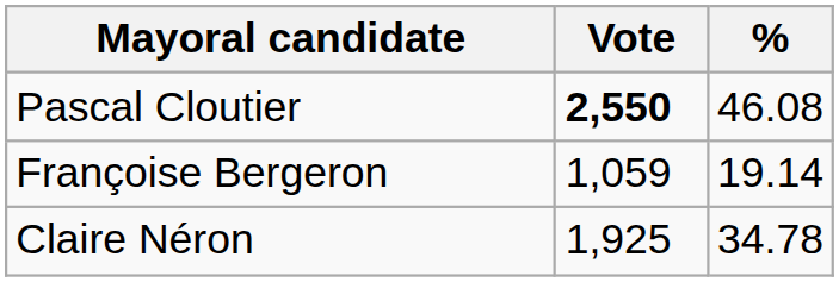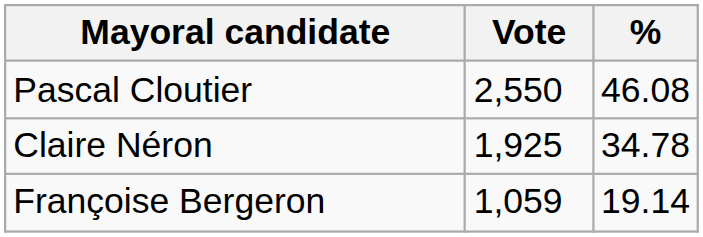Pascal Cloutier | Vote: bold -> normal
rows swapped: Claire Néron <-> Françoise Bergeron
